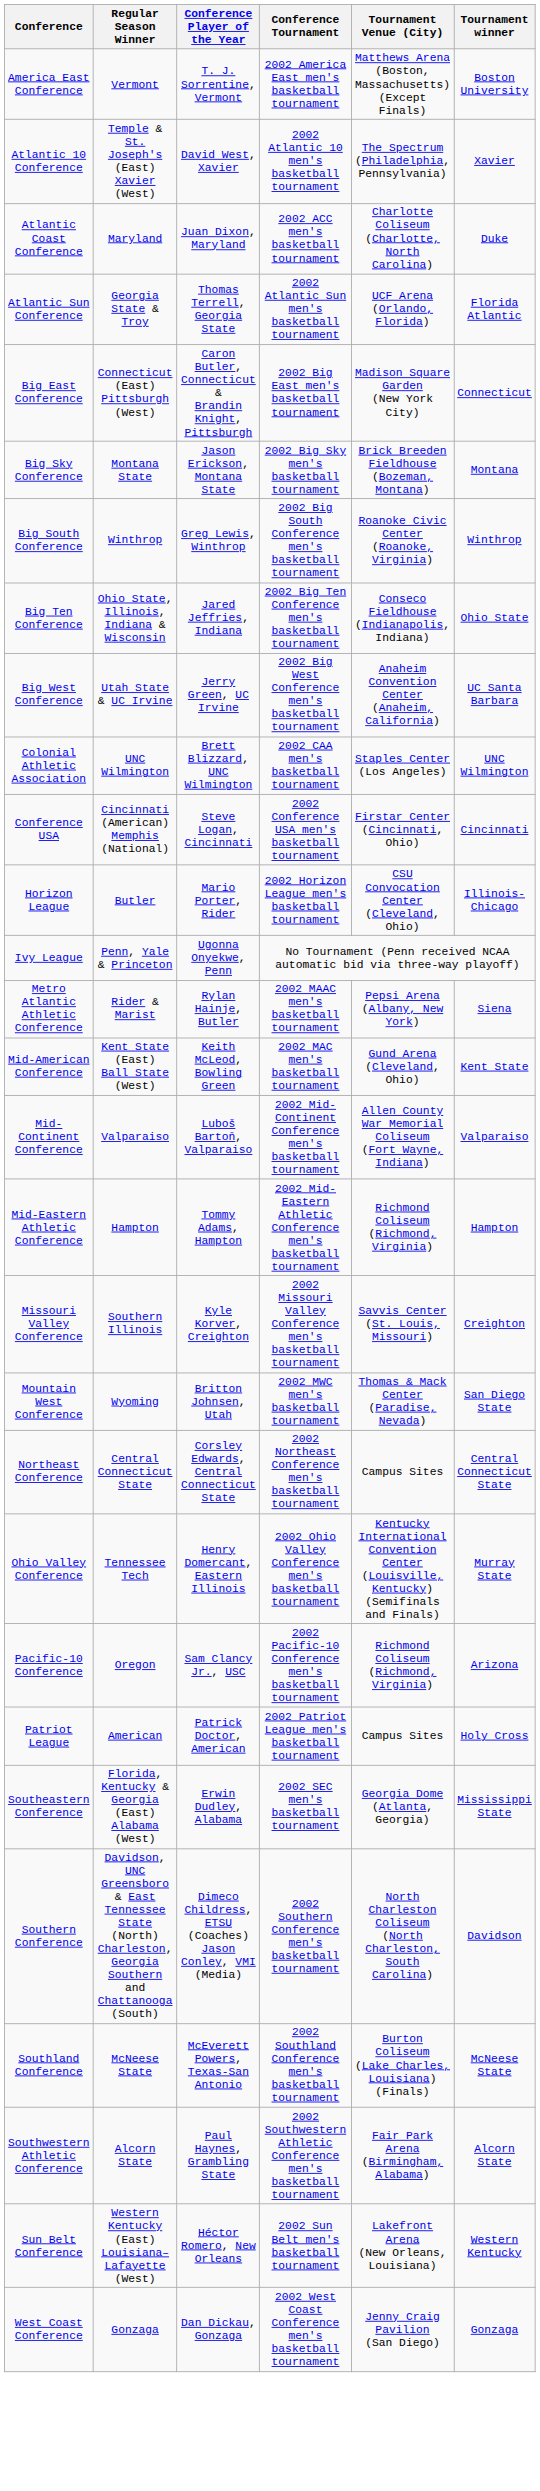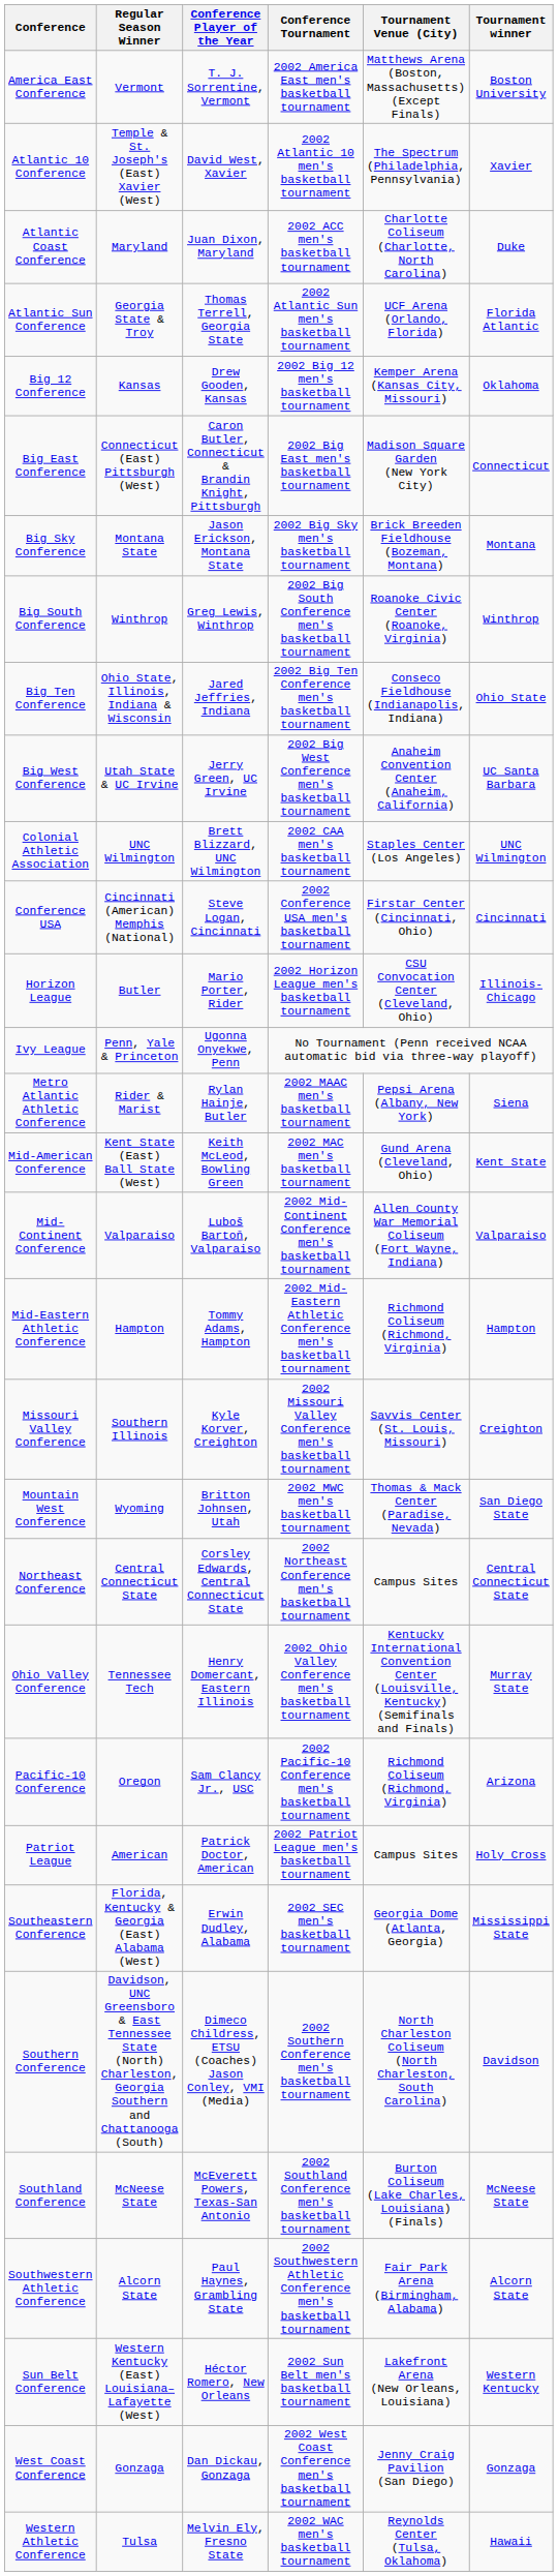+ row: Big 12 Conference | Kansas | Drew Gooden, Kansas | 2002 Big 12 men's basketball tournament | Kemper Arena (Kansas City, Missouri) | Oklahoma
+ row: Western Athletic Conference | Tulsa | Melvin Ely, Fresno State | 2002 WAC men's basketball tournament | Reynolds Center (Tulsa, Oklahoma) | Hawaii
